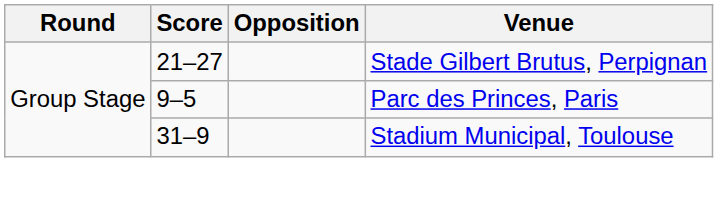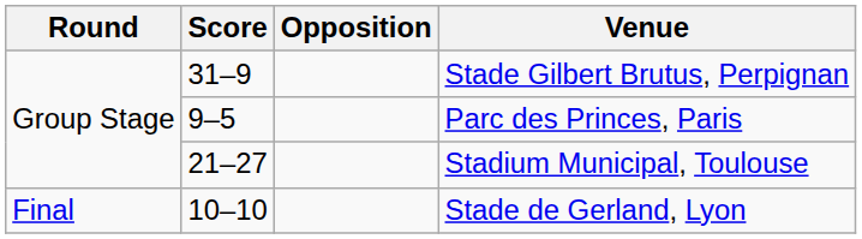Stade Gilbert Brutus, Perpignan | Score: 21–27 -> 31–9
Stadium Municipal, Toulouse | Score: 31–9 -> 21–27
+ row: Final | 10–10 | Stade de Gerland, Lyon
